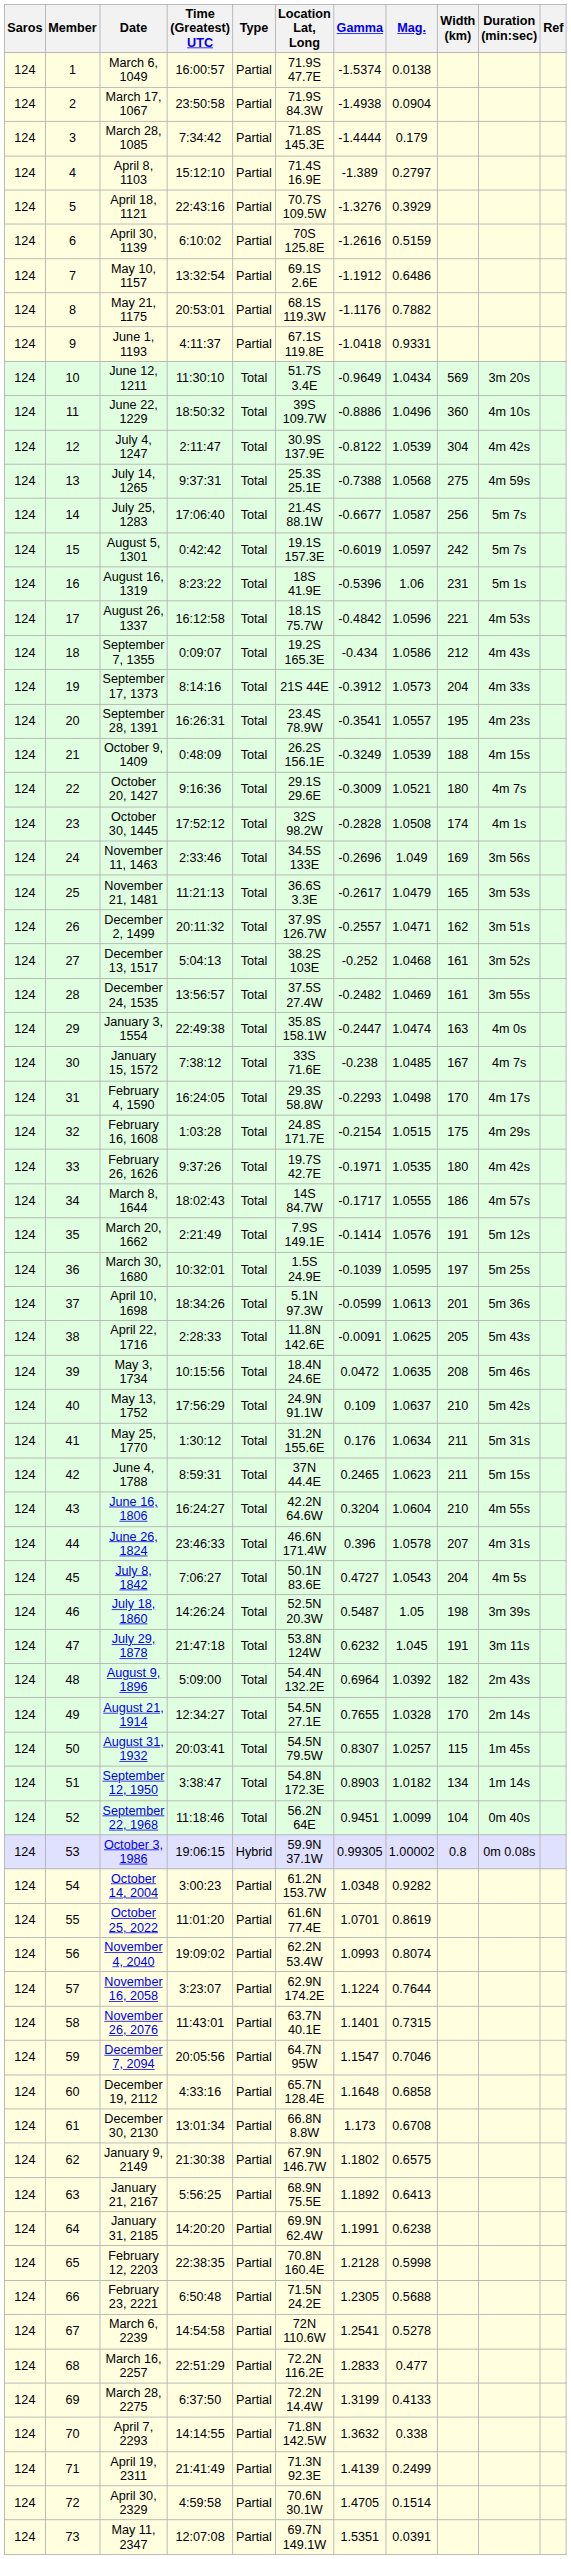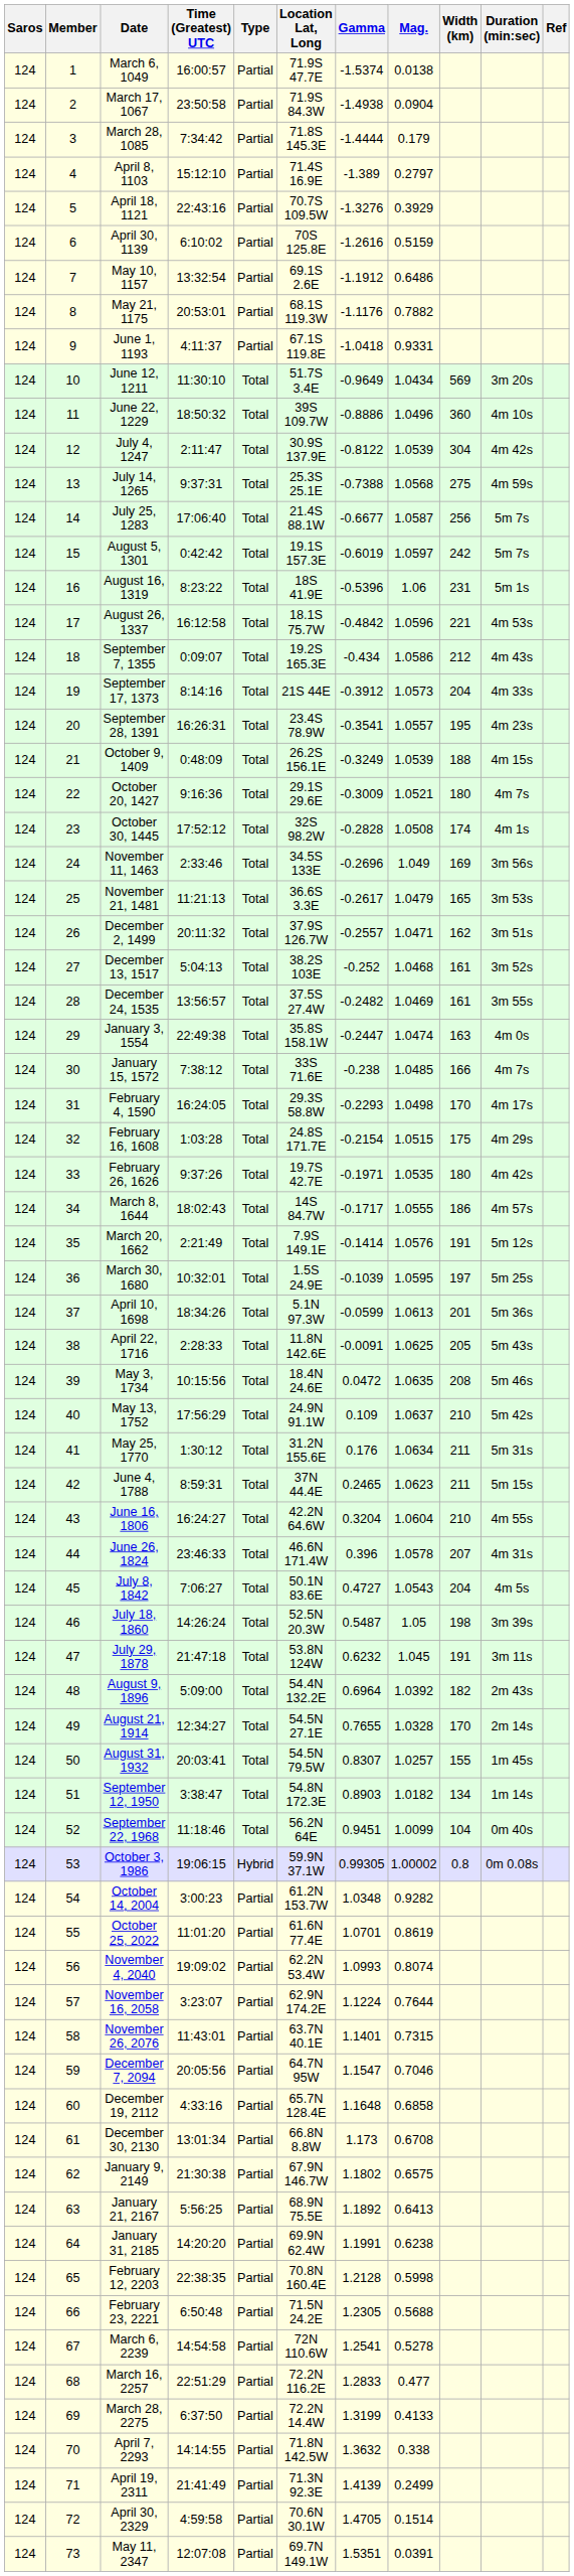January 15, 1572 | Width (km): 167 -> 166
August 31, 1932 | Width (km): 115 -> 155
